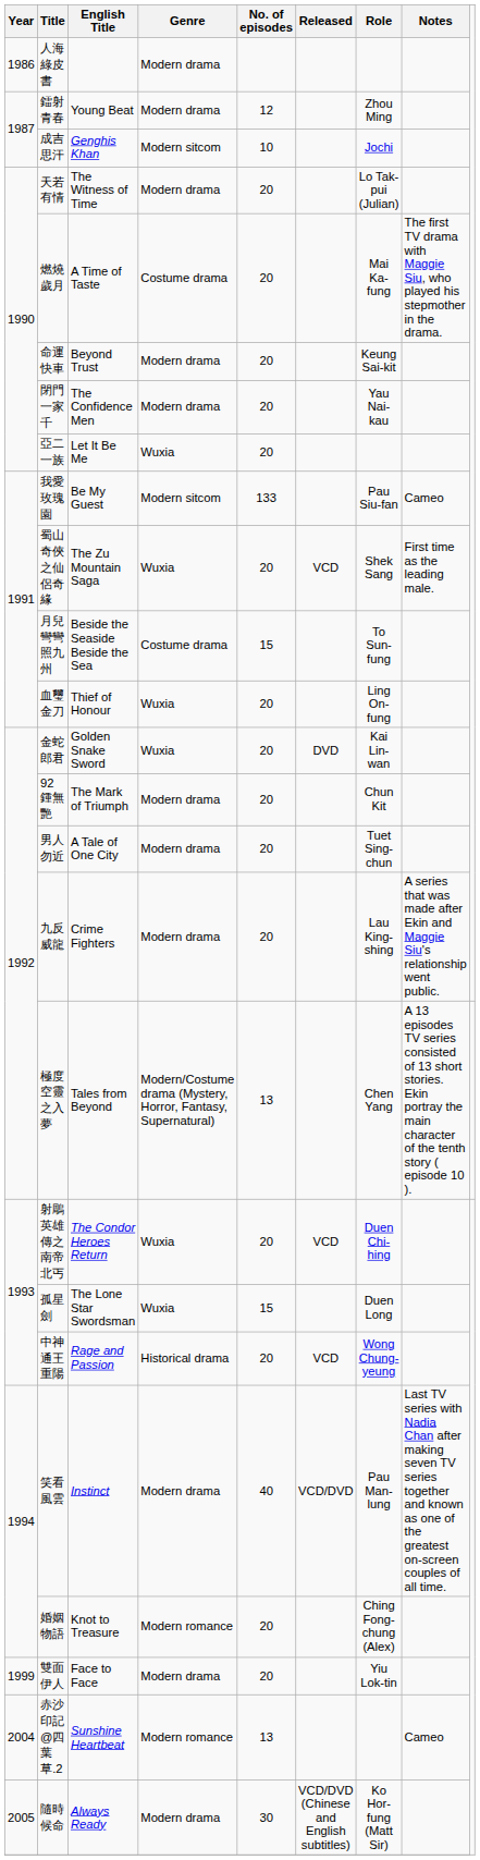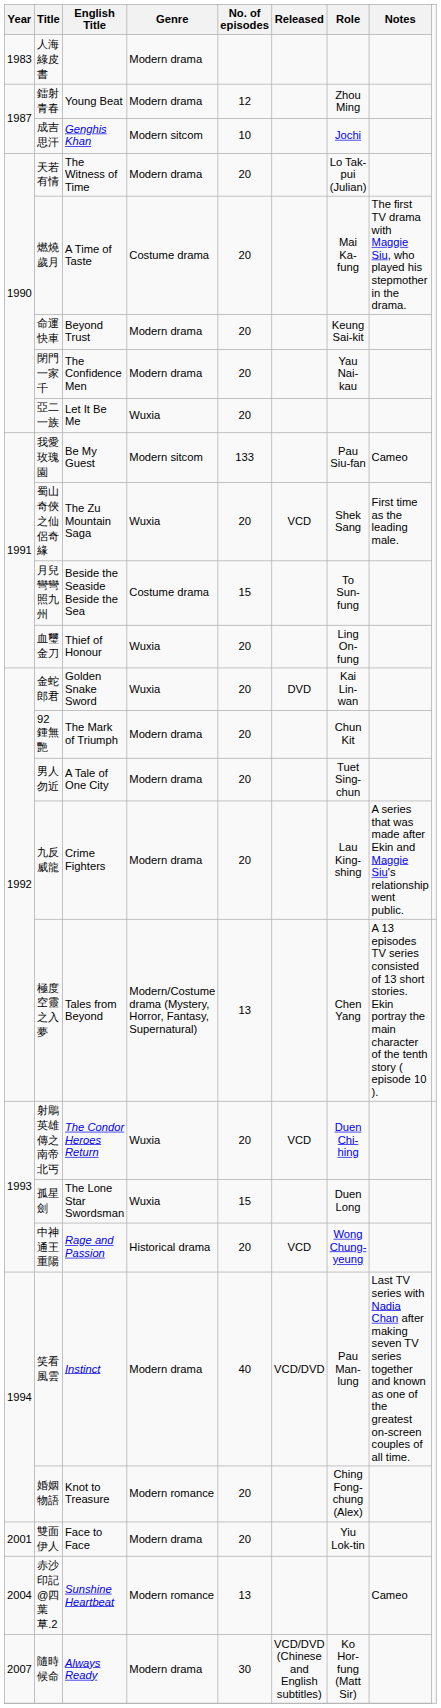人海綠皮書 | Year: 1986 -> 1983
雙面伊人 | Year: 1999 -> 2001
隨時候命 | Year: 2005 -> 2007
